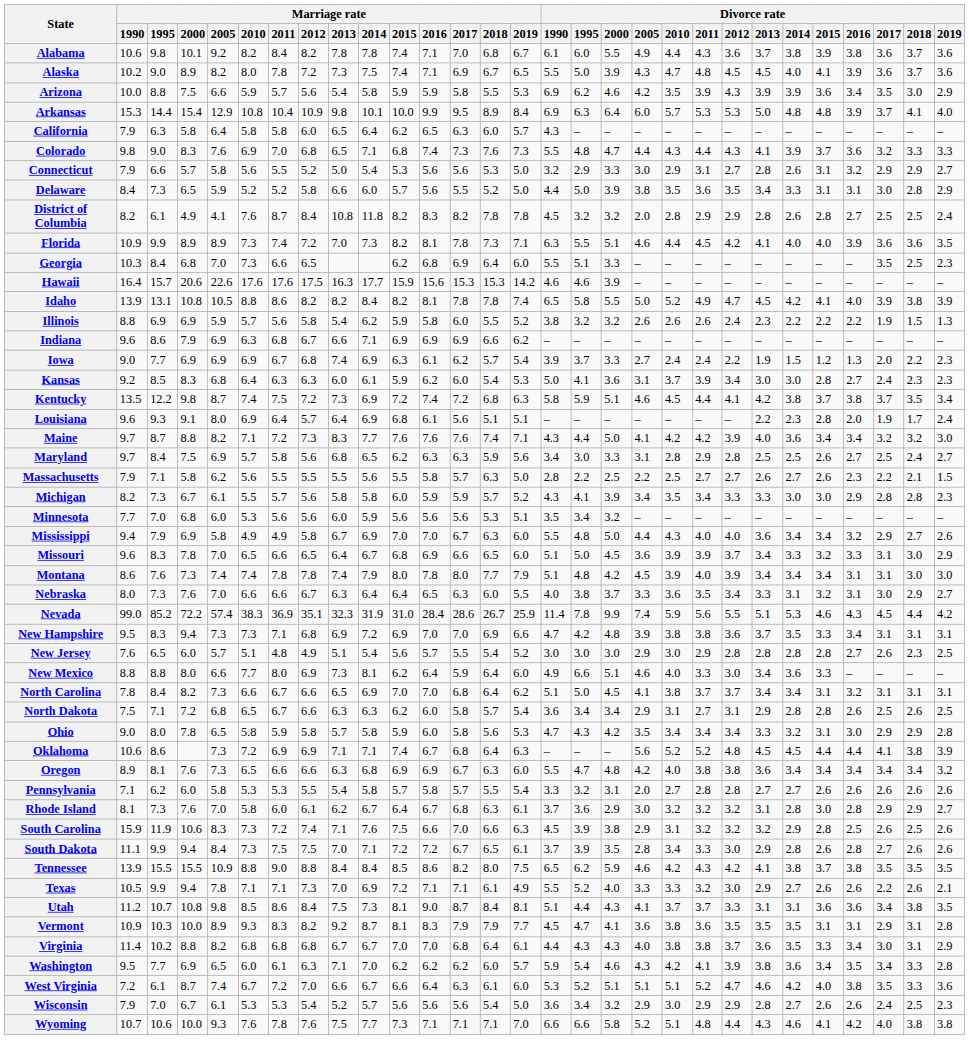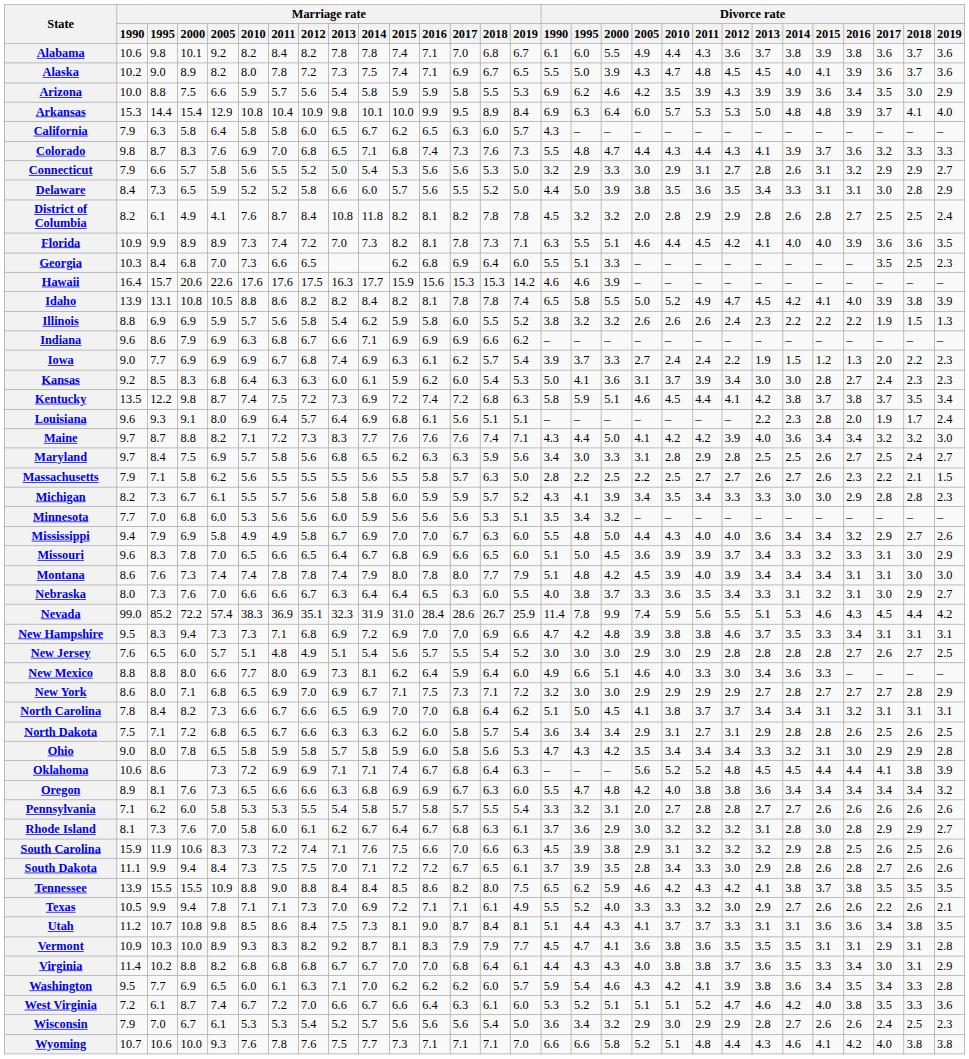California | Marriage rate / 2014: 6.4 -> 6.7
Colorado | Marriage rate / 1995: 9.0 -> 8.7
District of Columbia | Marriage rate / 2016: 8.3 -> 8.1
New Hampshire | Divorce rate / 2012: 3.6 -> 4.6
New Jersey | Divorce rate / 2018: 2.3 -> 2.7
+ row: New York | 8.6 | 8.0 | 7.1 | 6.8 | 6.5 | 6.9 | 7.0 | 6.9 | 6.7 | 7.1 | 7.5 | 7.3 | 7.1 | 7.2 | 3.2 | 3.0 | 3.0 | 2.9 | 2.9 | 2.9 | 2.9 | 2.7 | 2.8 | 2.7 | 2.7 | 2.7 | 2.8 | 2.9
